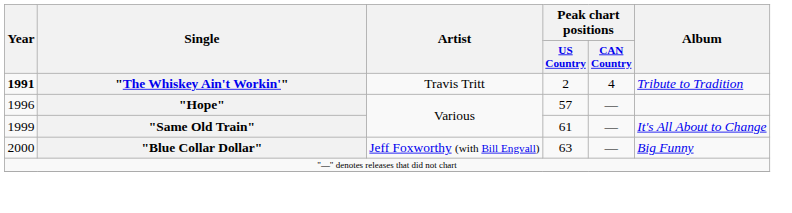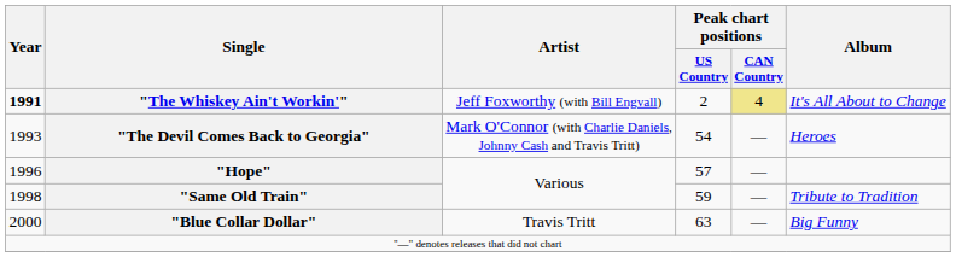"The Whiskey Ain't Workin'" | Artist: Travis Tritt -> Jeff Foxworthy (with Bill Engvall)
"The Whiskey Ain't Workin'" | Peak chart positions / CAN Country: no background -> khaki background
"The Whiskey Ain't Workin'" | Album: Tribute to Tradition -> It's All About to Change
+ row: 1993 | "The Devil Comes Back to Georgia" | Mark O'Connor (with Charlie Daniels, Johnny Cash and Travis Tritt) | 54 | — | Heroes
"Same Old Train" | Year: 1999 -> 1998
"Same Old Train" | Peak chart positions / US Country: 61 -> 59
"Same Old Train" | Album: It's All About to Change -> Tribute to Tradition
"Blue Collar Dollar" | Artist: Jeff Foxworthy (with Bill Engvall) -> Travis Tritt
